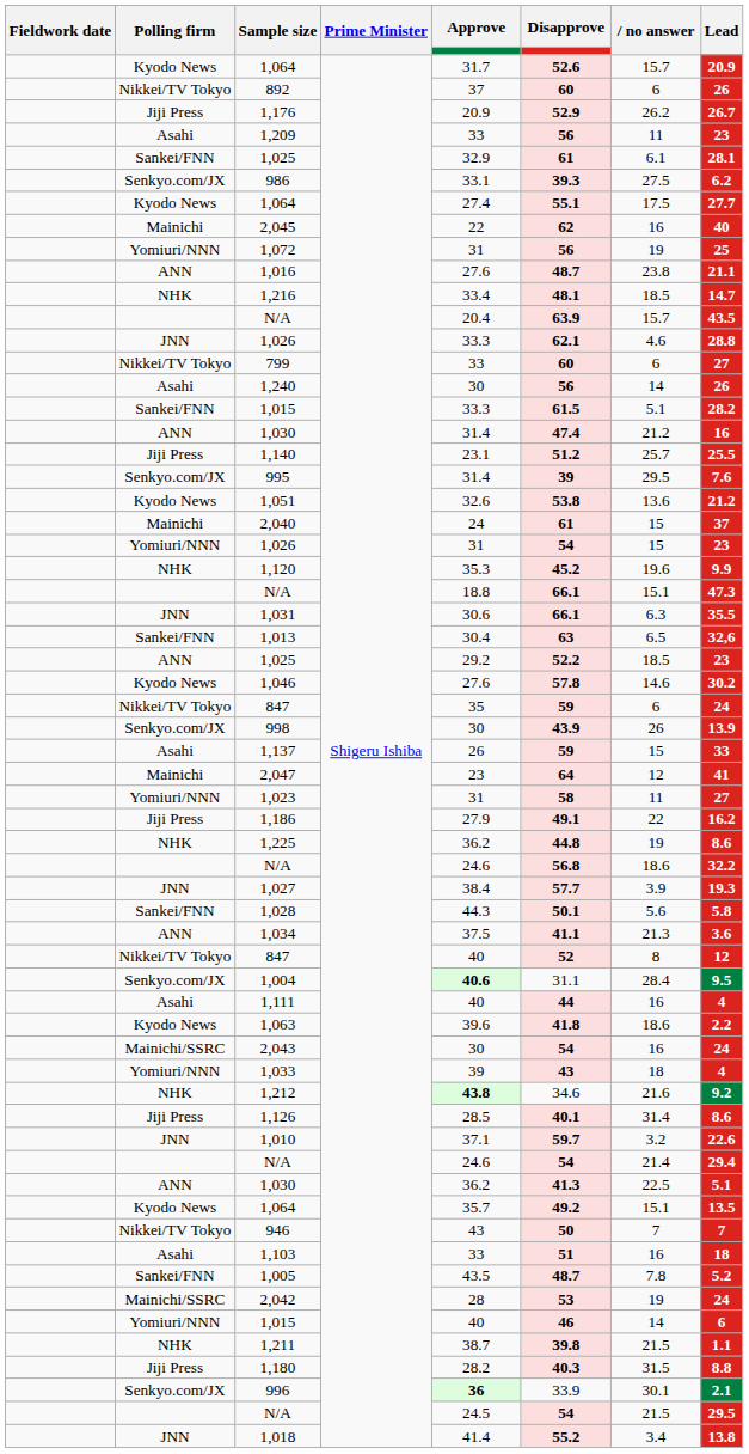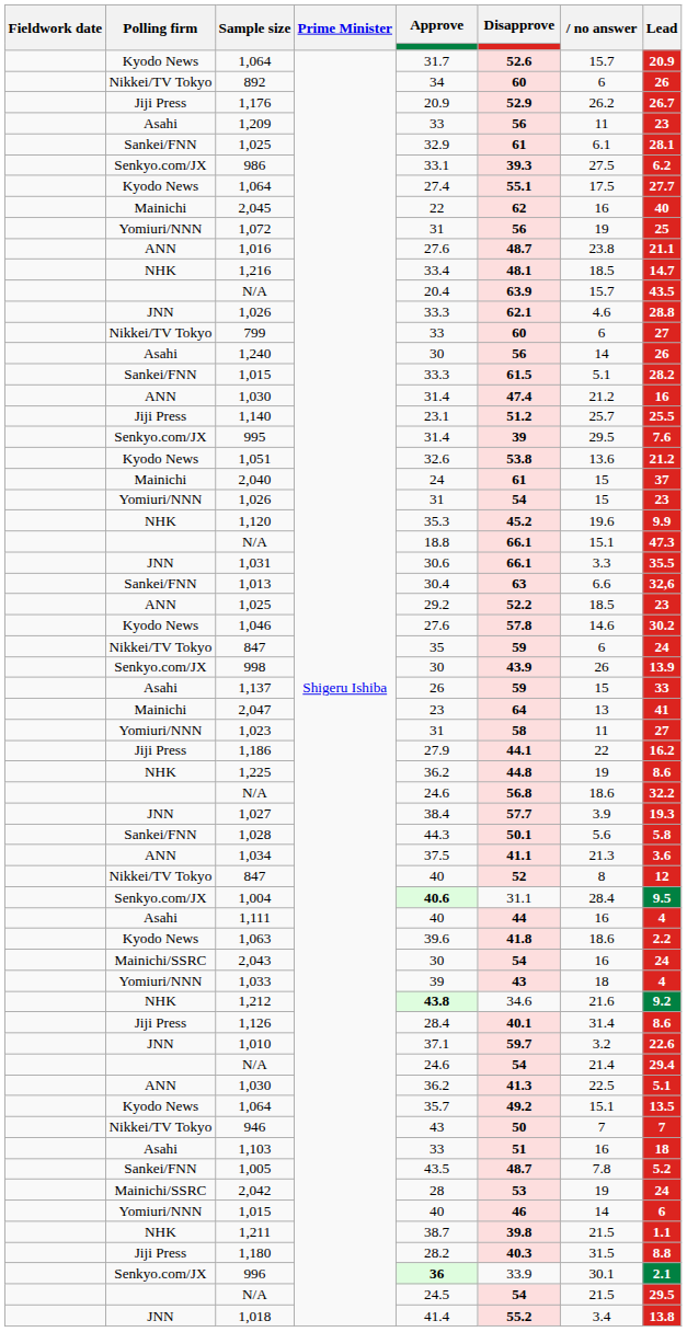892 | Approve: 37 -> 34
1,031 | no answer: 6.3 -> 3.3
1,013 | no answer: 6.5 -> 6.6
2,047 | no answer: 12 -> 13
1,186 | Disapprove: 49.1 -> 44.1
1,126 | Approve: 28.5 -> 28.4
